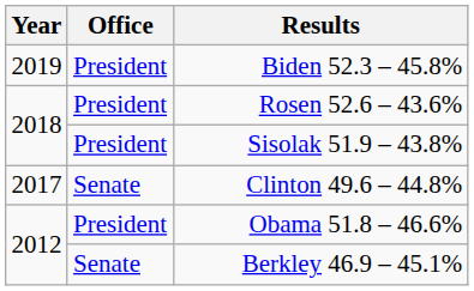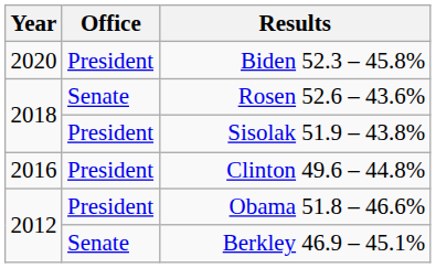Biden 52.3 – 45.8% | Year: 2019 -> 2020
Rosen 52.6 – 43.6% | Office: President -> Senate
Clinton 49.6 – 44.8% | Year: 2017 -> 2016
Clinton 49.6 – 44.8% | Office: Senate -> President
